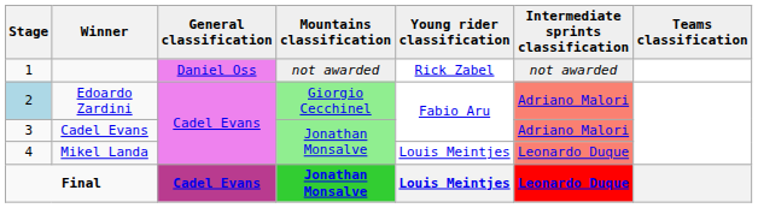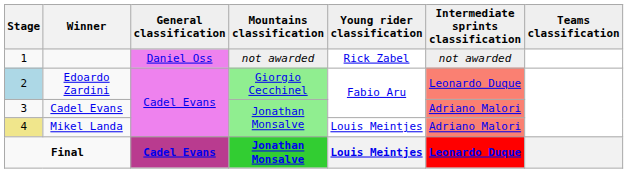Edoardo Zardini | Intermediate sprints classification: Adriano Malori -> Leonardo Duque
Mikel Landa | Stage: no background -> khaki background
Mikel Landa | Intermediate sprints classification: Leonardo Duque -> Adriano Malori
